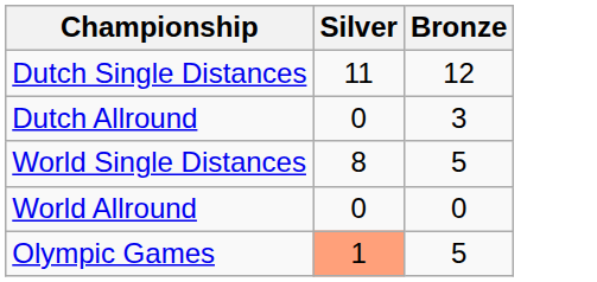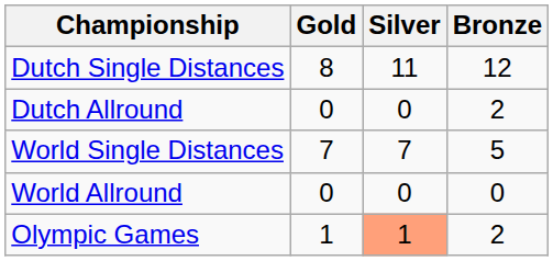+ column: Gold | 8 | 0 | 7 | 0 | 1
Dutch Allround | Bronze: 3 -> 2
World Single Distances | Silver: 8 -> 7
Olympic Games | Bronze: 5 -> 2
